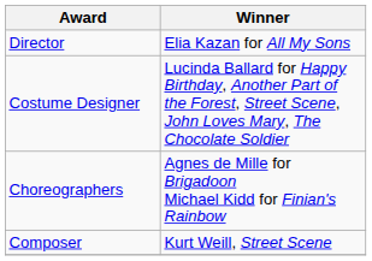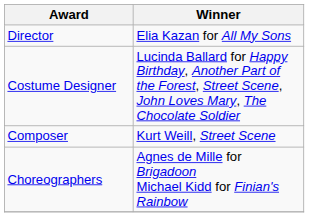rows swapped: Choreographers <-> Composer
